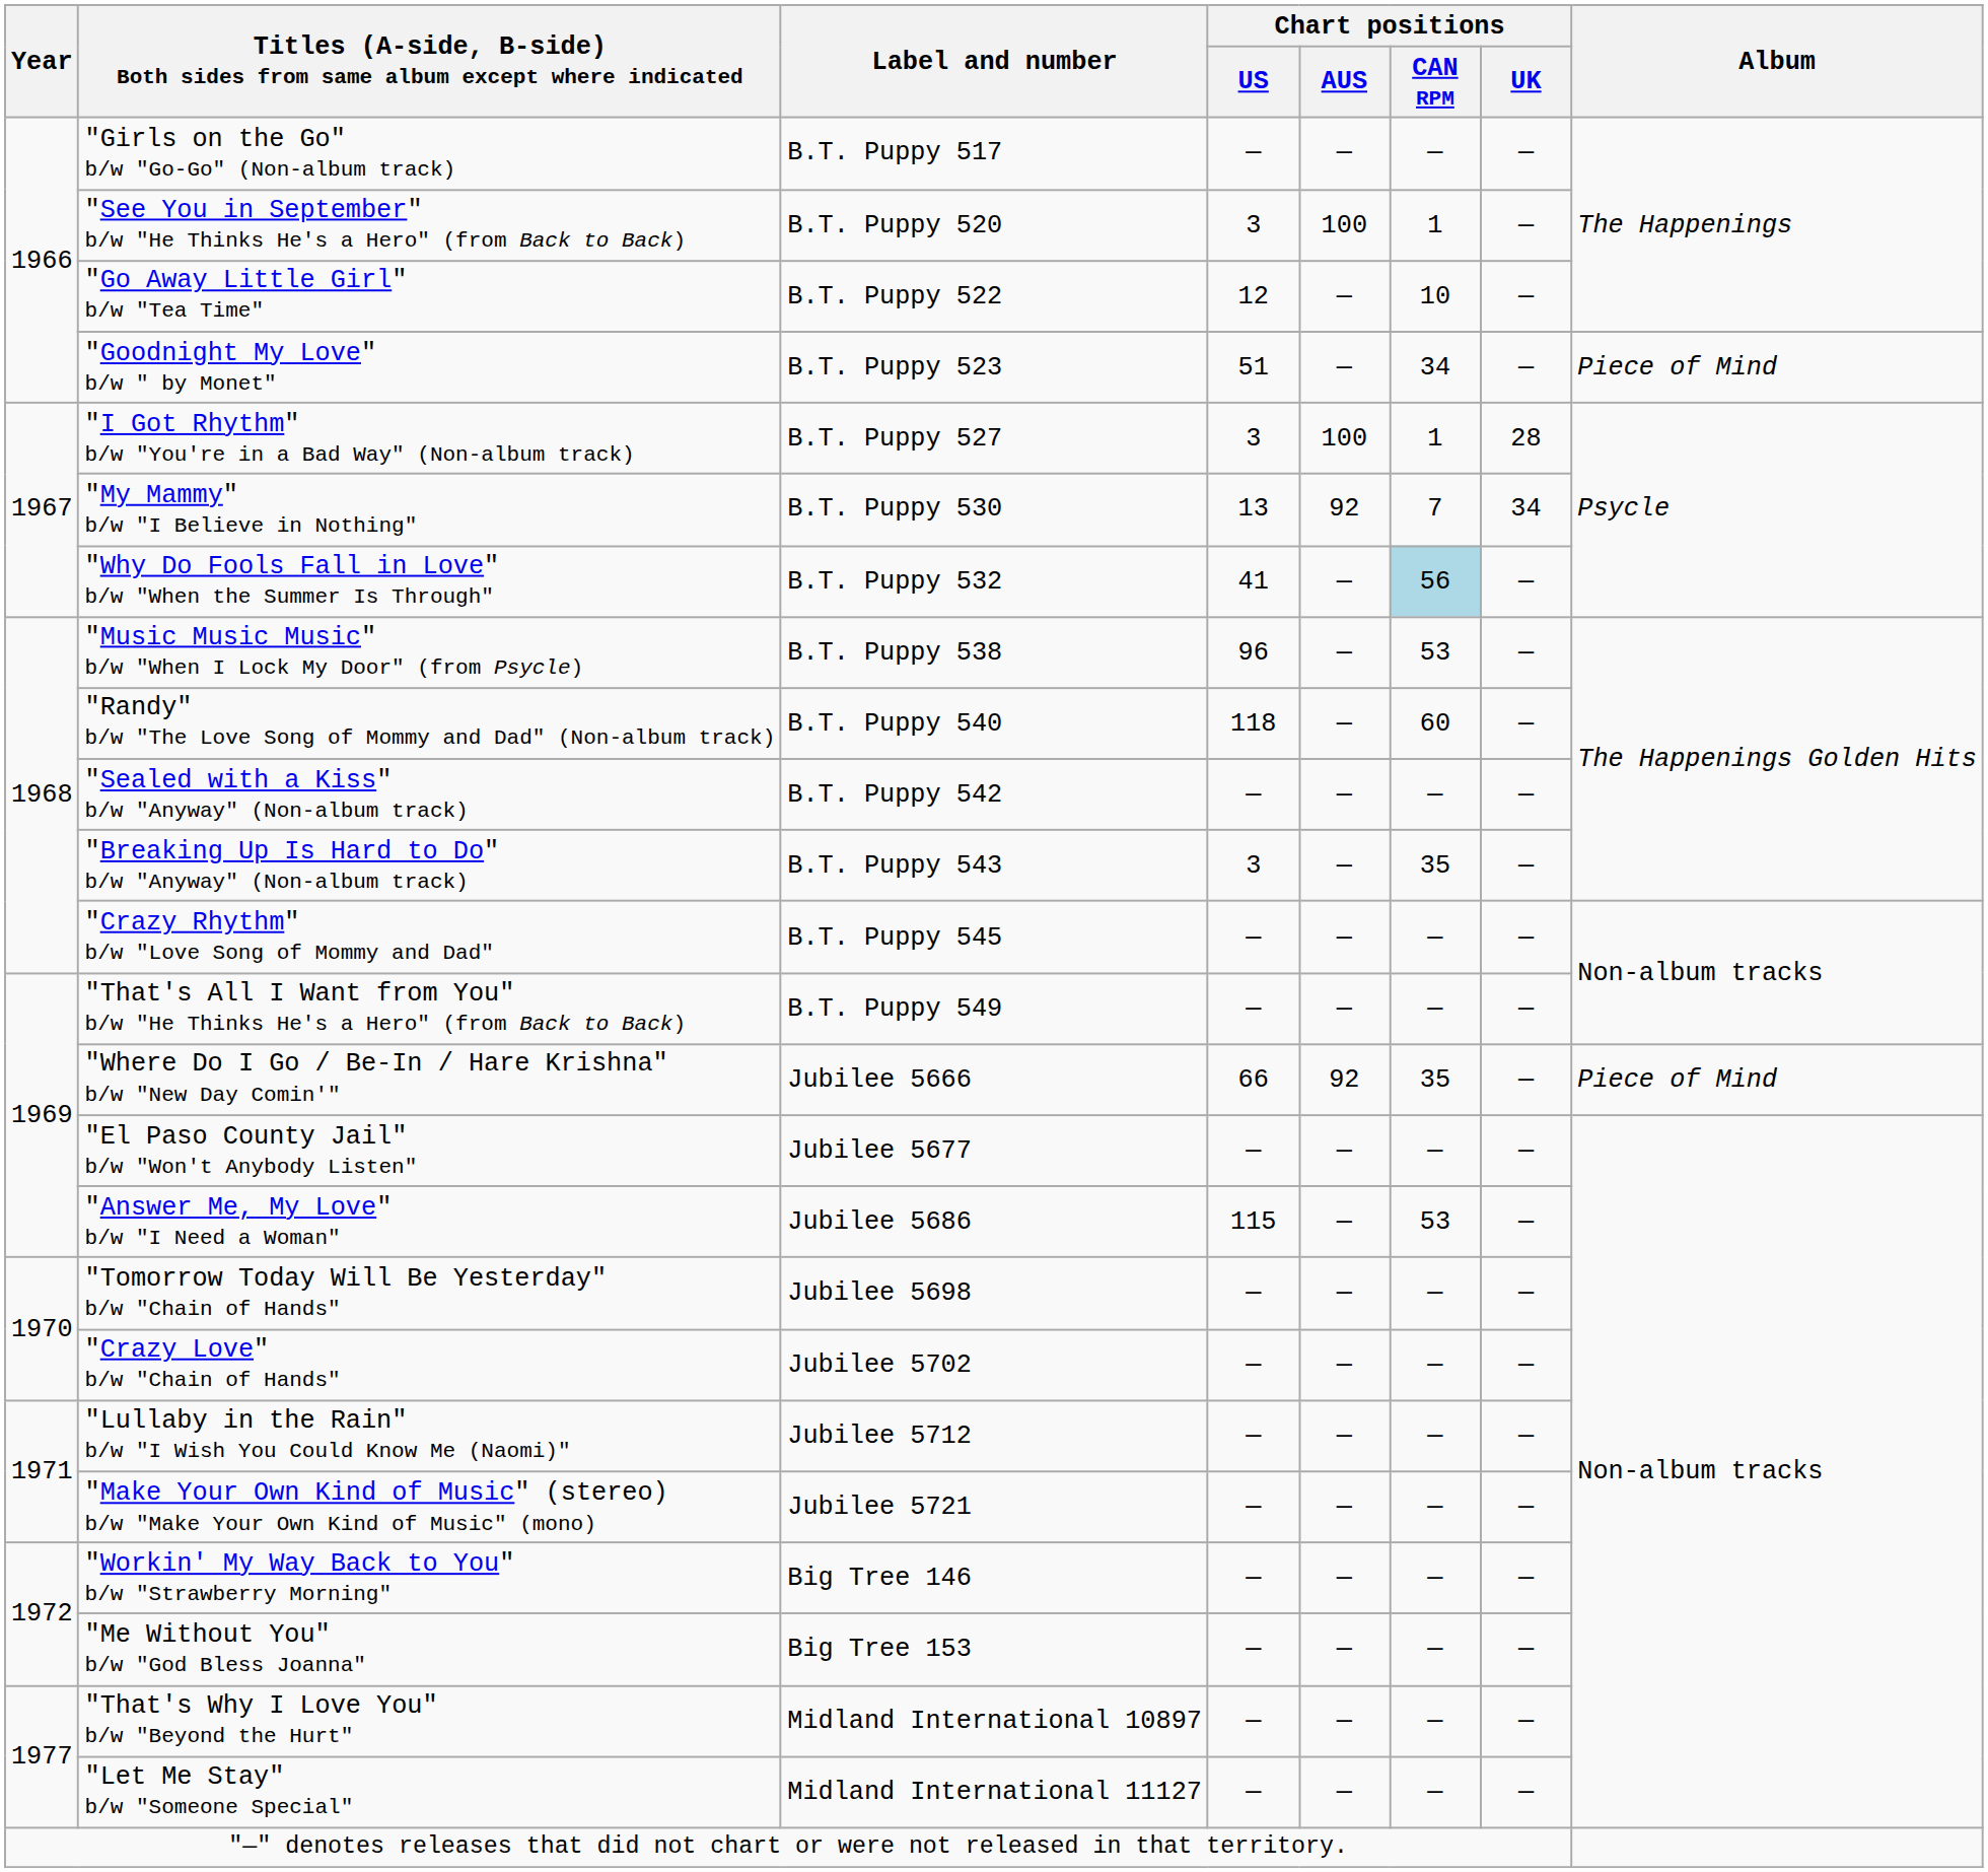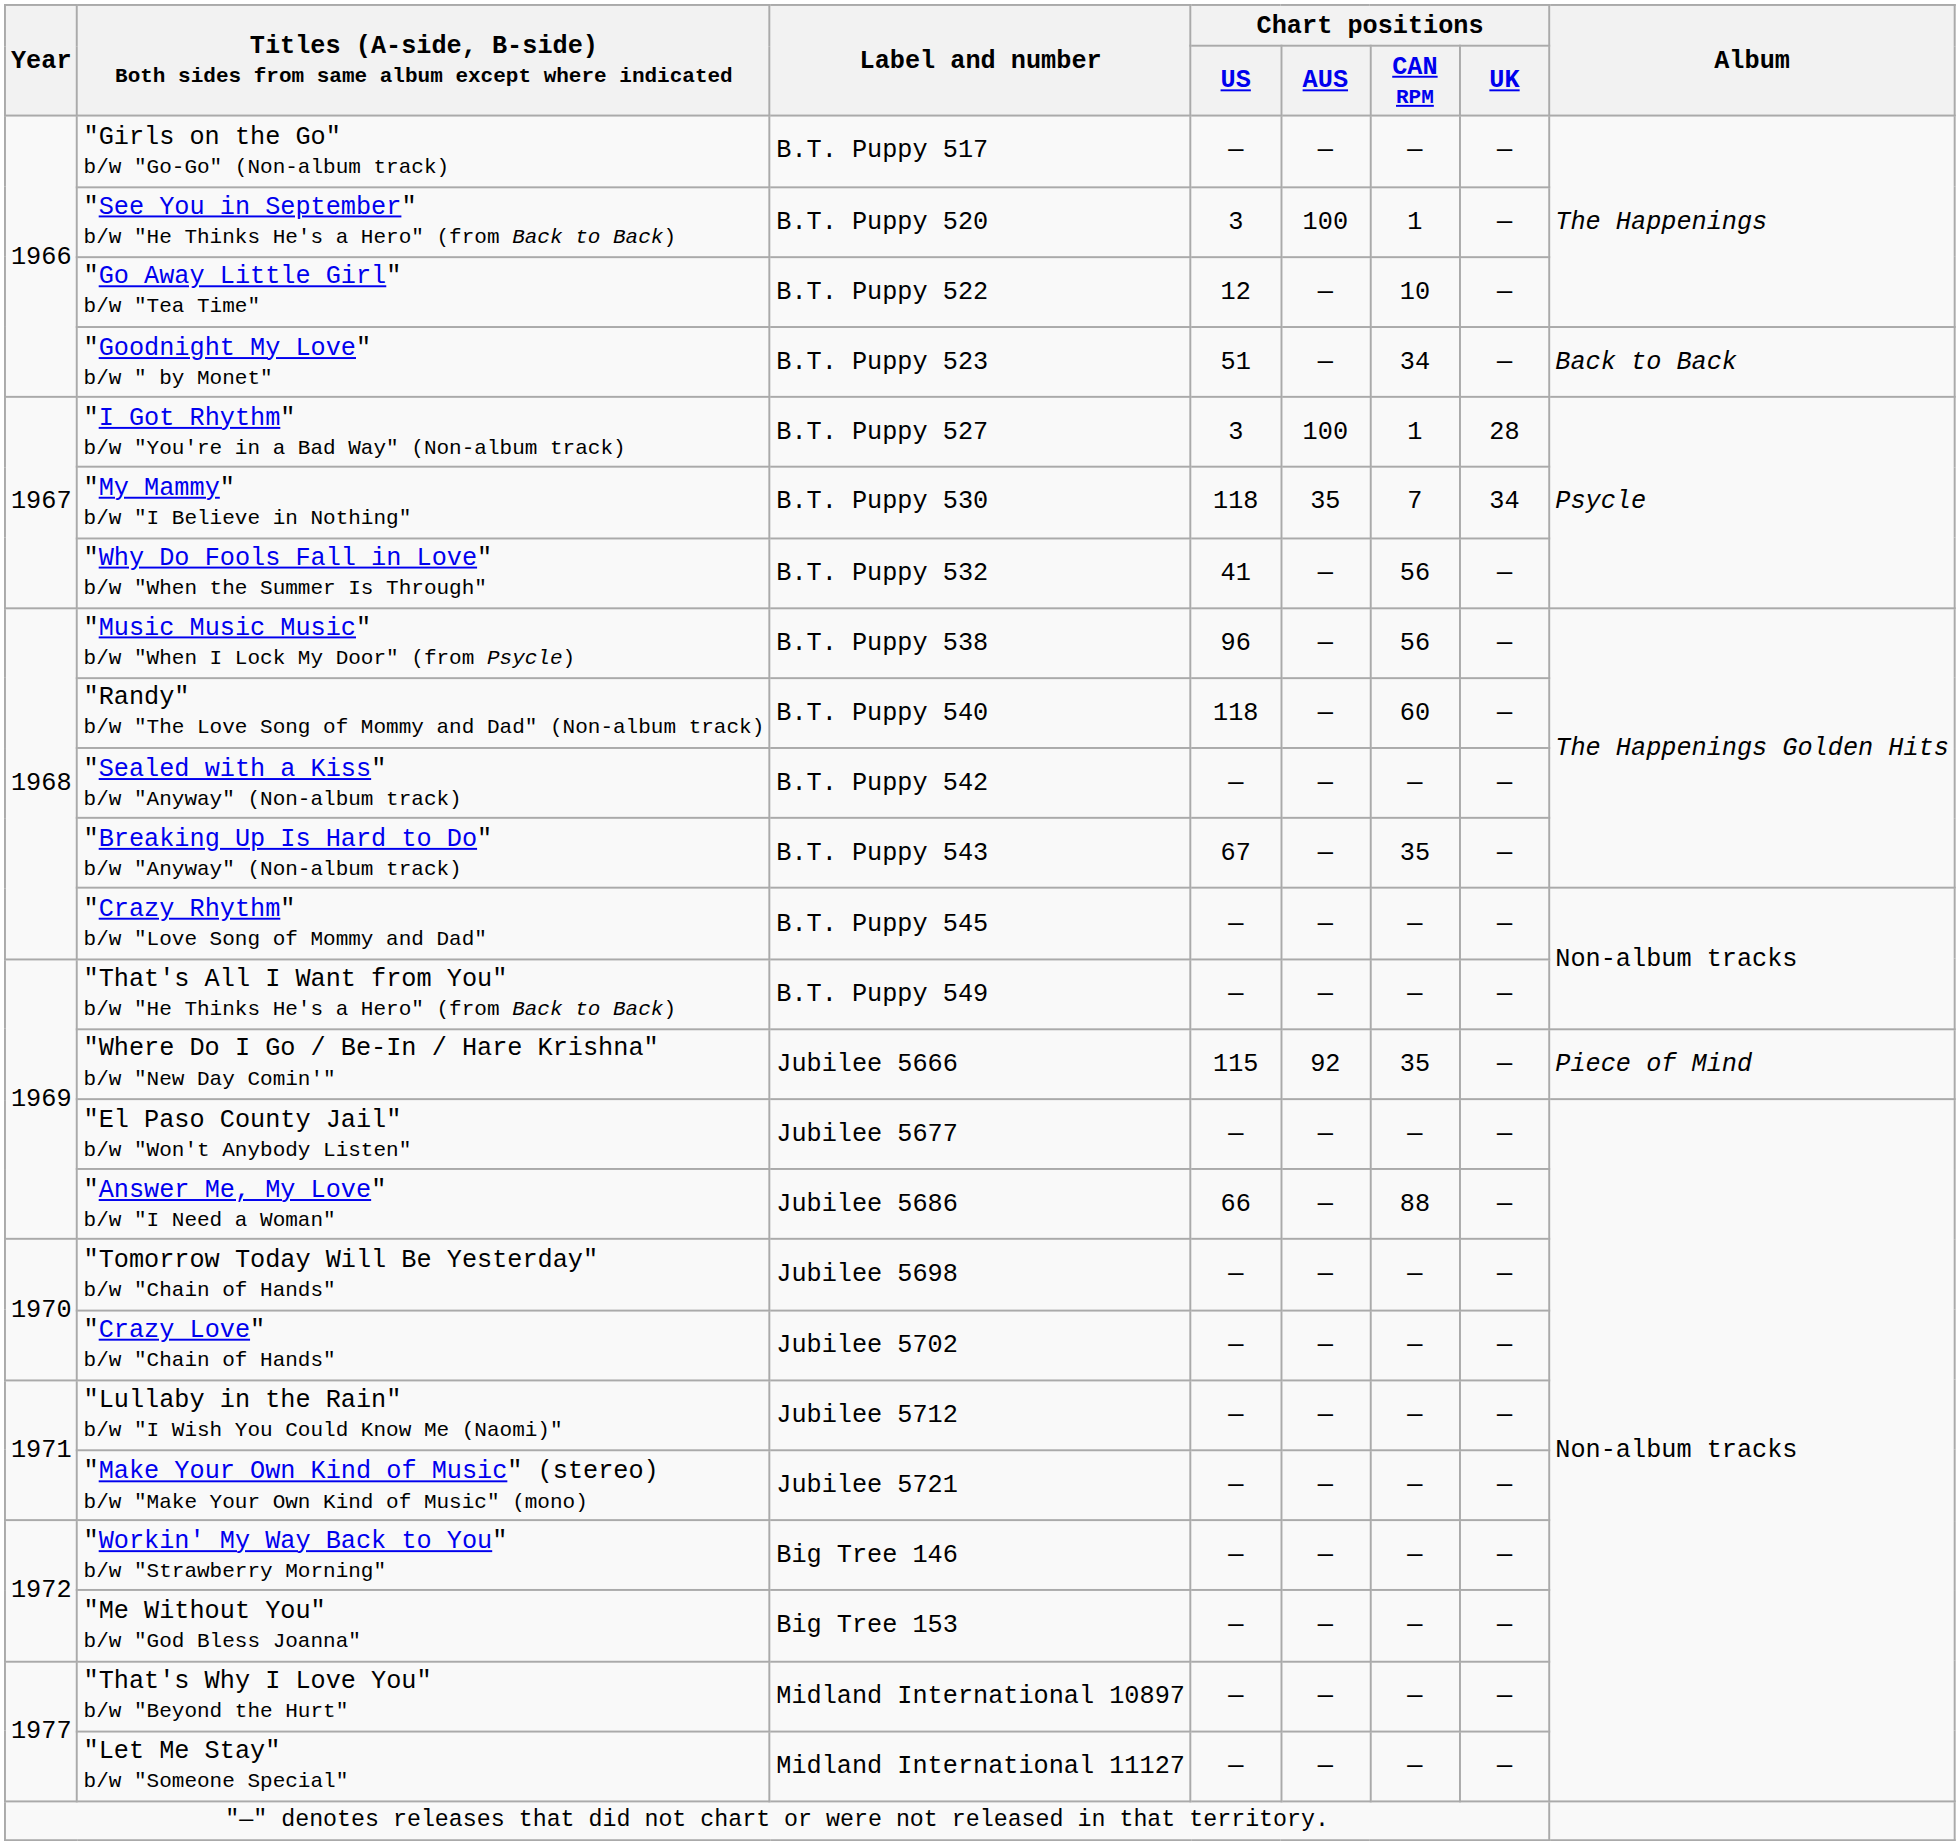"Goodnight My Love" b/w " by Monet" | Album: Piece of Mind -> Back to Back
"My Mammy" b/w "I Believe in Nothing" | Chart positions / US: 13 -> 118
"My Mammy" b/w "I Believe in Nothing" | Chart positions / AUS: 92 -> 35
"Why Do Fools Fall in Love" b/w "When the Summer Is Through" | Chart positions / CAN RPM: lightblue background -> no background
"Music Music Music" b/w "When I Lock My Door" (from Psycle) | Chart positions / CAN RPM: 53 -> 56
"Breaking Up Is Hard to Do" b/w "Anyway" (Non-album track) | Chart positions / US: 3 -> 67
"Where Do I Go / Be-In / Hare Krishna" b/w "New Day Comin'" | Chart positions / US: 66 -> 115
"Answer Me, My Love" b/w "I Need a Woman" | Chart positions / US: 115 -> 66
"Answer Me, My Love" b/w "I Need a Woman" | Chart positions / CAN RPM: 53 -> 88
